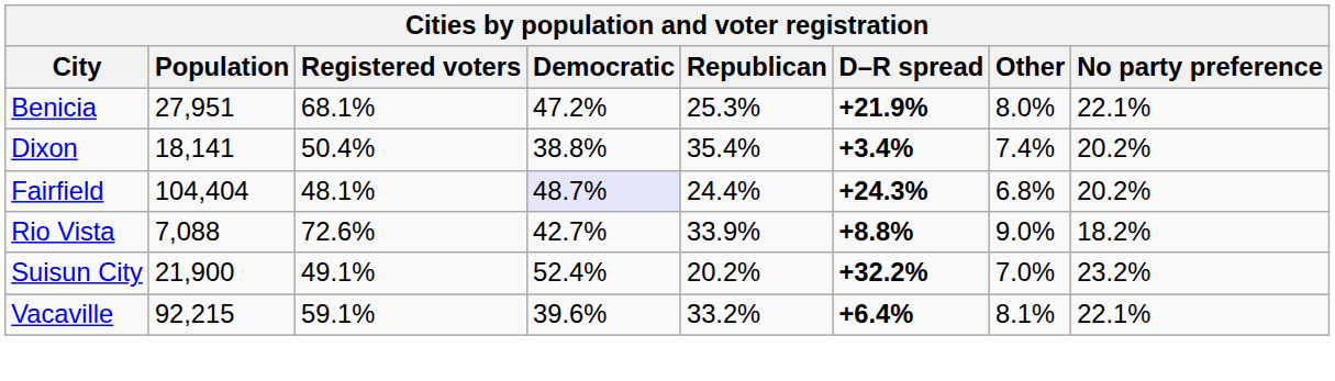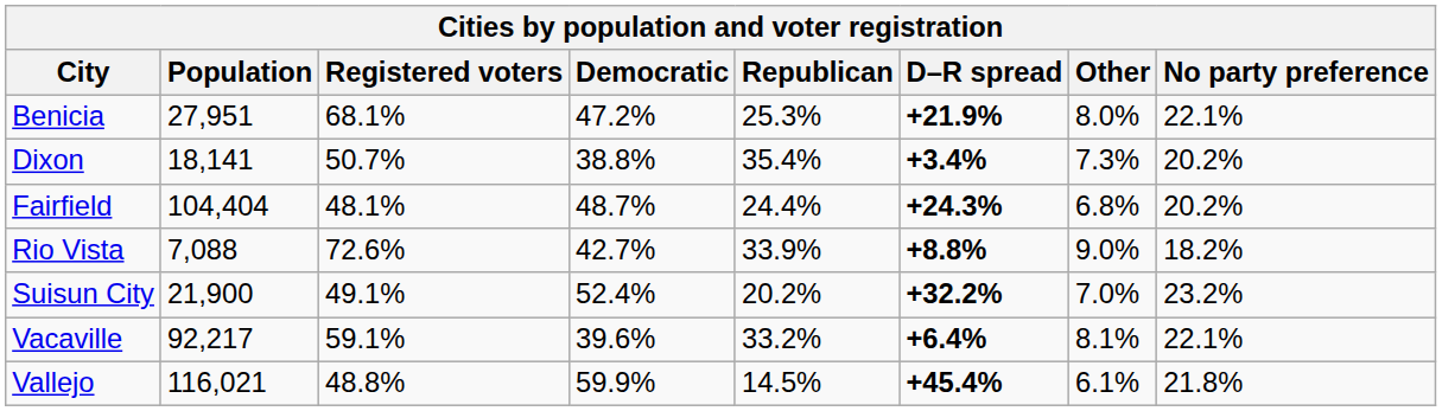Dixon | Registered voters: 50.4% -> 50.7%
Dixon | Other: 7.4% -> 7.3%
Fairfield | Democratic: lavender background -> no background
Vacaville | Population: 92,215 -> 92,217
+ row: Vallejo | 116,021 | 48.8% | 59.9% | 14.5% | +45.4% | 6.1% | 21.8%
